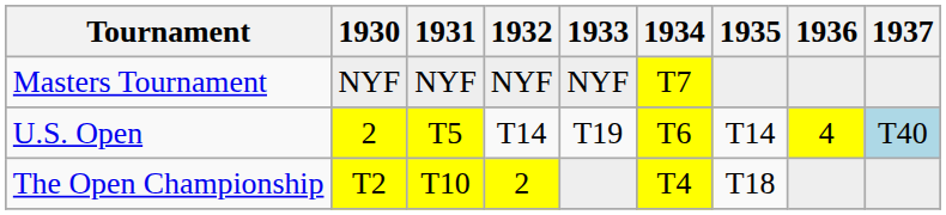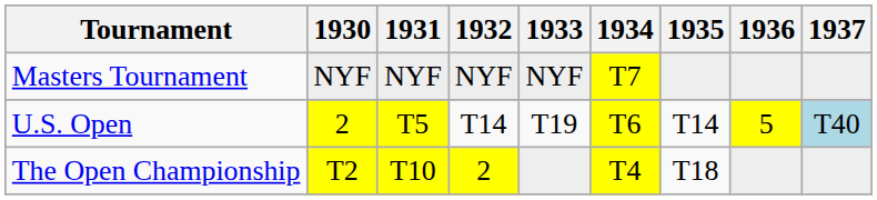U.S. Open | 1936: 4 -> 5
